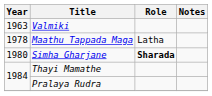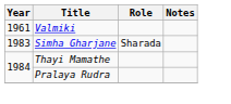Valmiki | Year: 1963 -> 1961
- row: 1978 | Maathu Tappada Maga | Latha
Simha Gharjane | Year: 1980 -> 1983
Simha Gharjane | Role: bold -> normal
